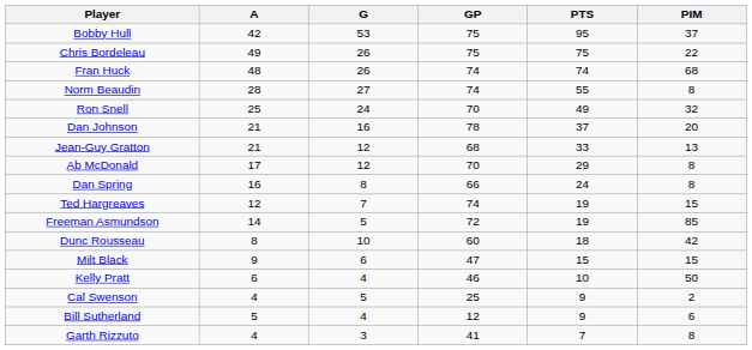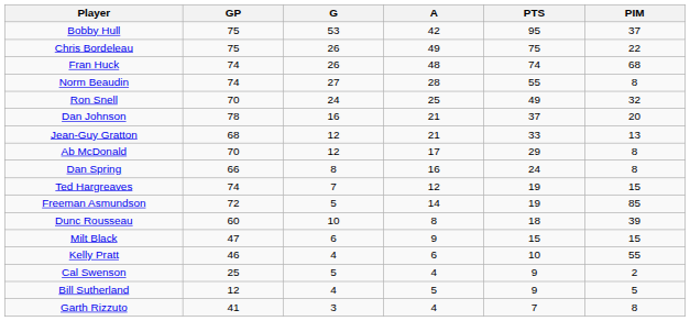columns swapped: GP <-> A
Dunc Rousseau | PIM: 42 -> 39
Kelly Pratt | PIM: 50 -> 55
Bill Sutherland | PIM: 6 -> 5
